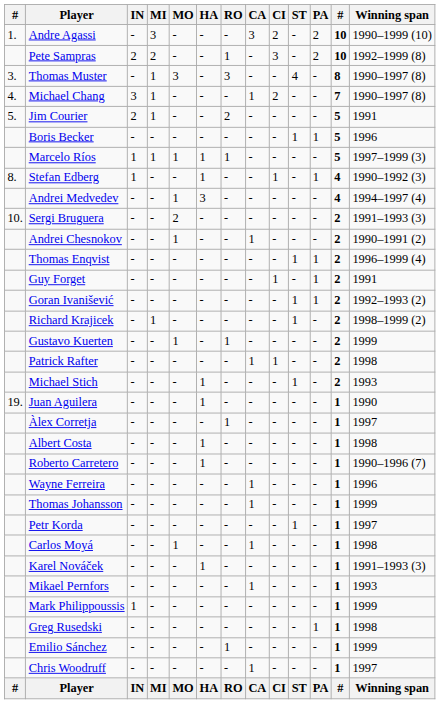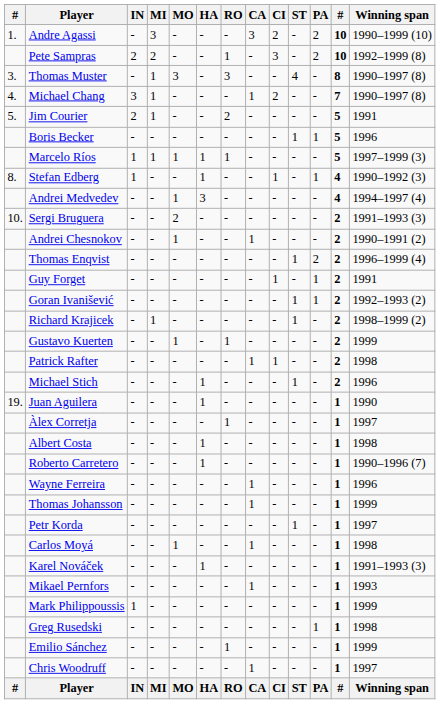Thomas Enqvist | PA: 1 -> 2
Michael Stich | Winning span: 1993 -> 1996
